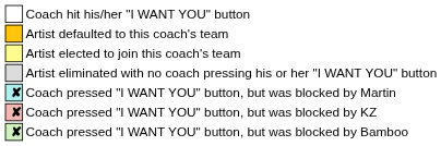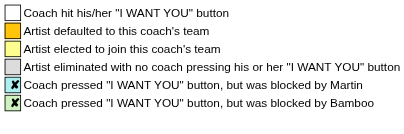- row: ✘ | Coach pressed "I WANT YOU" button, but was blocked by KZ
